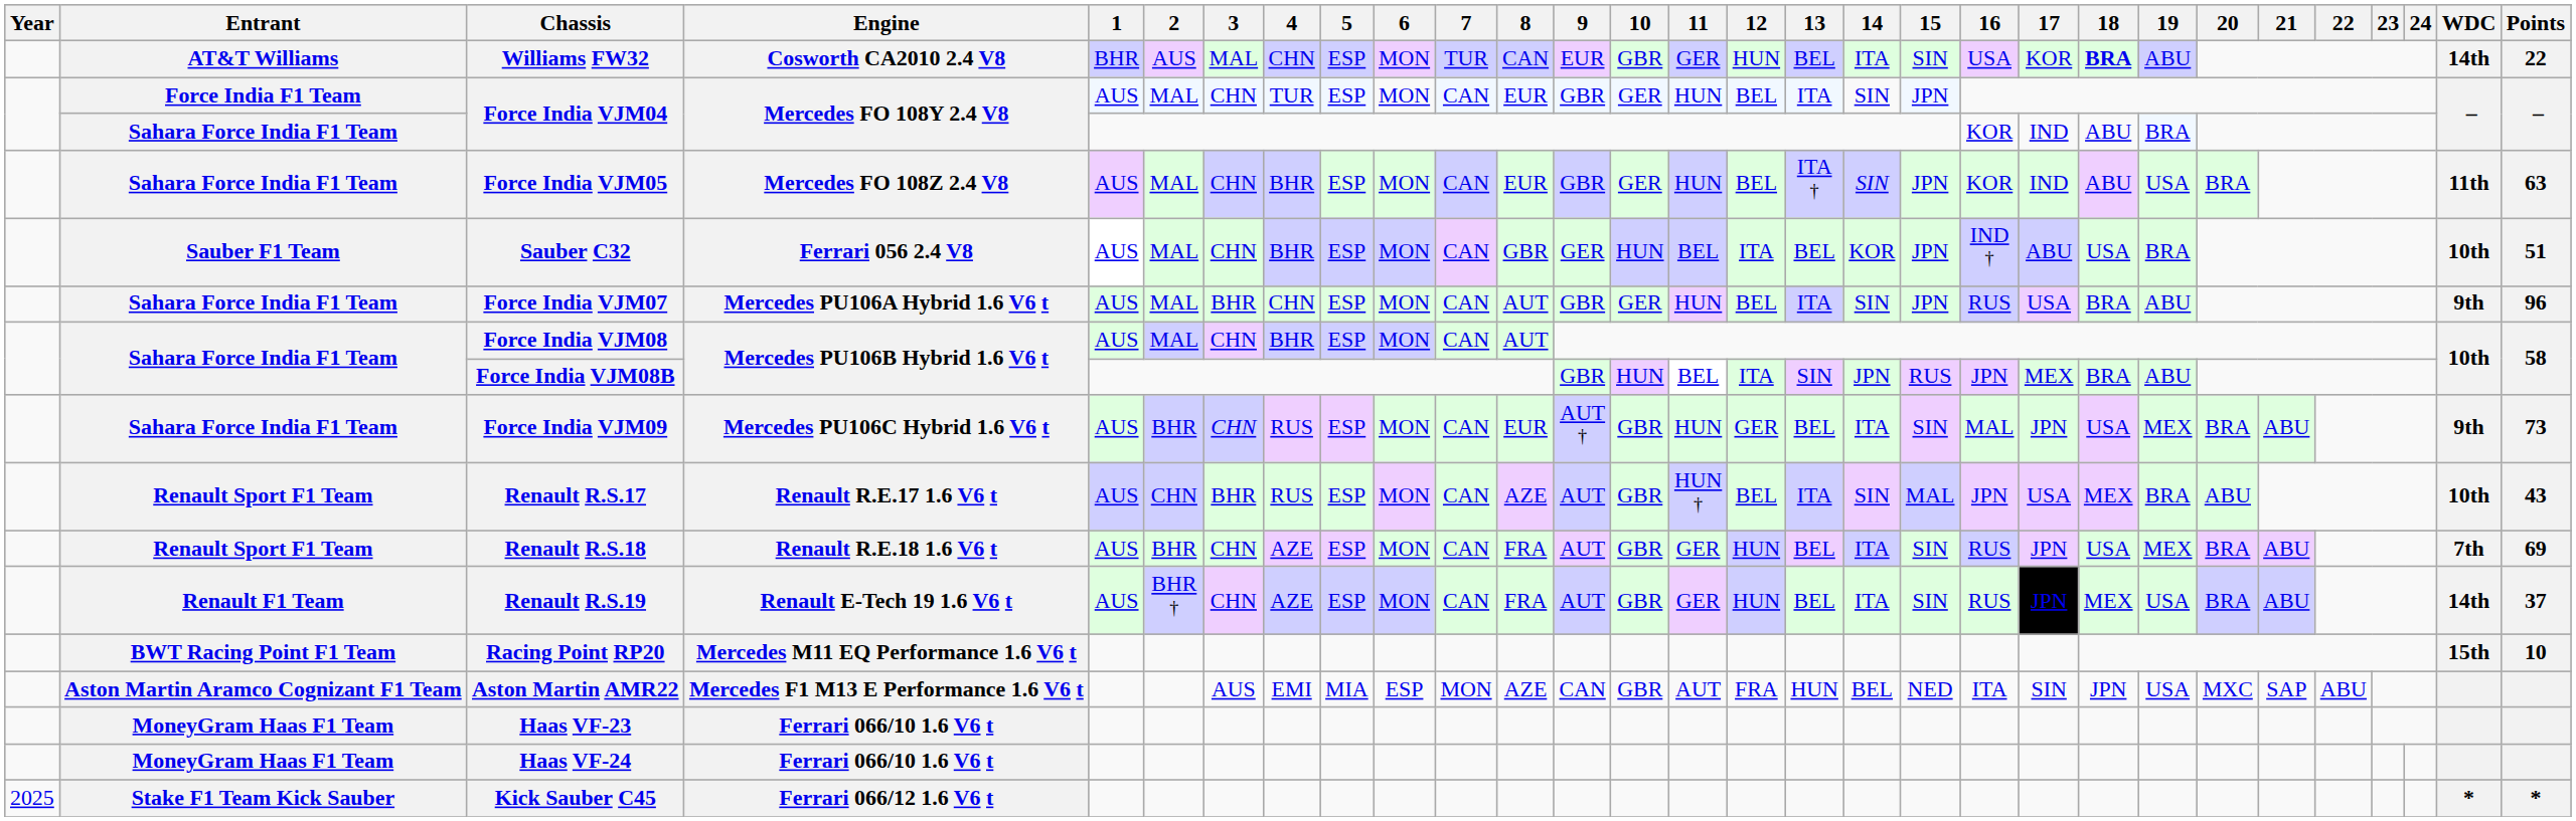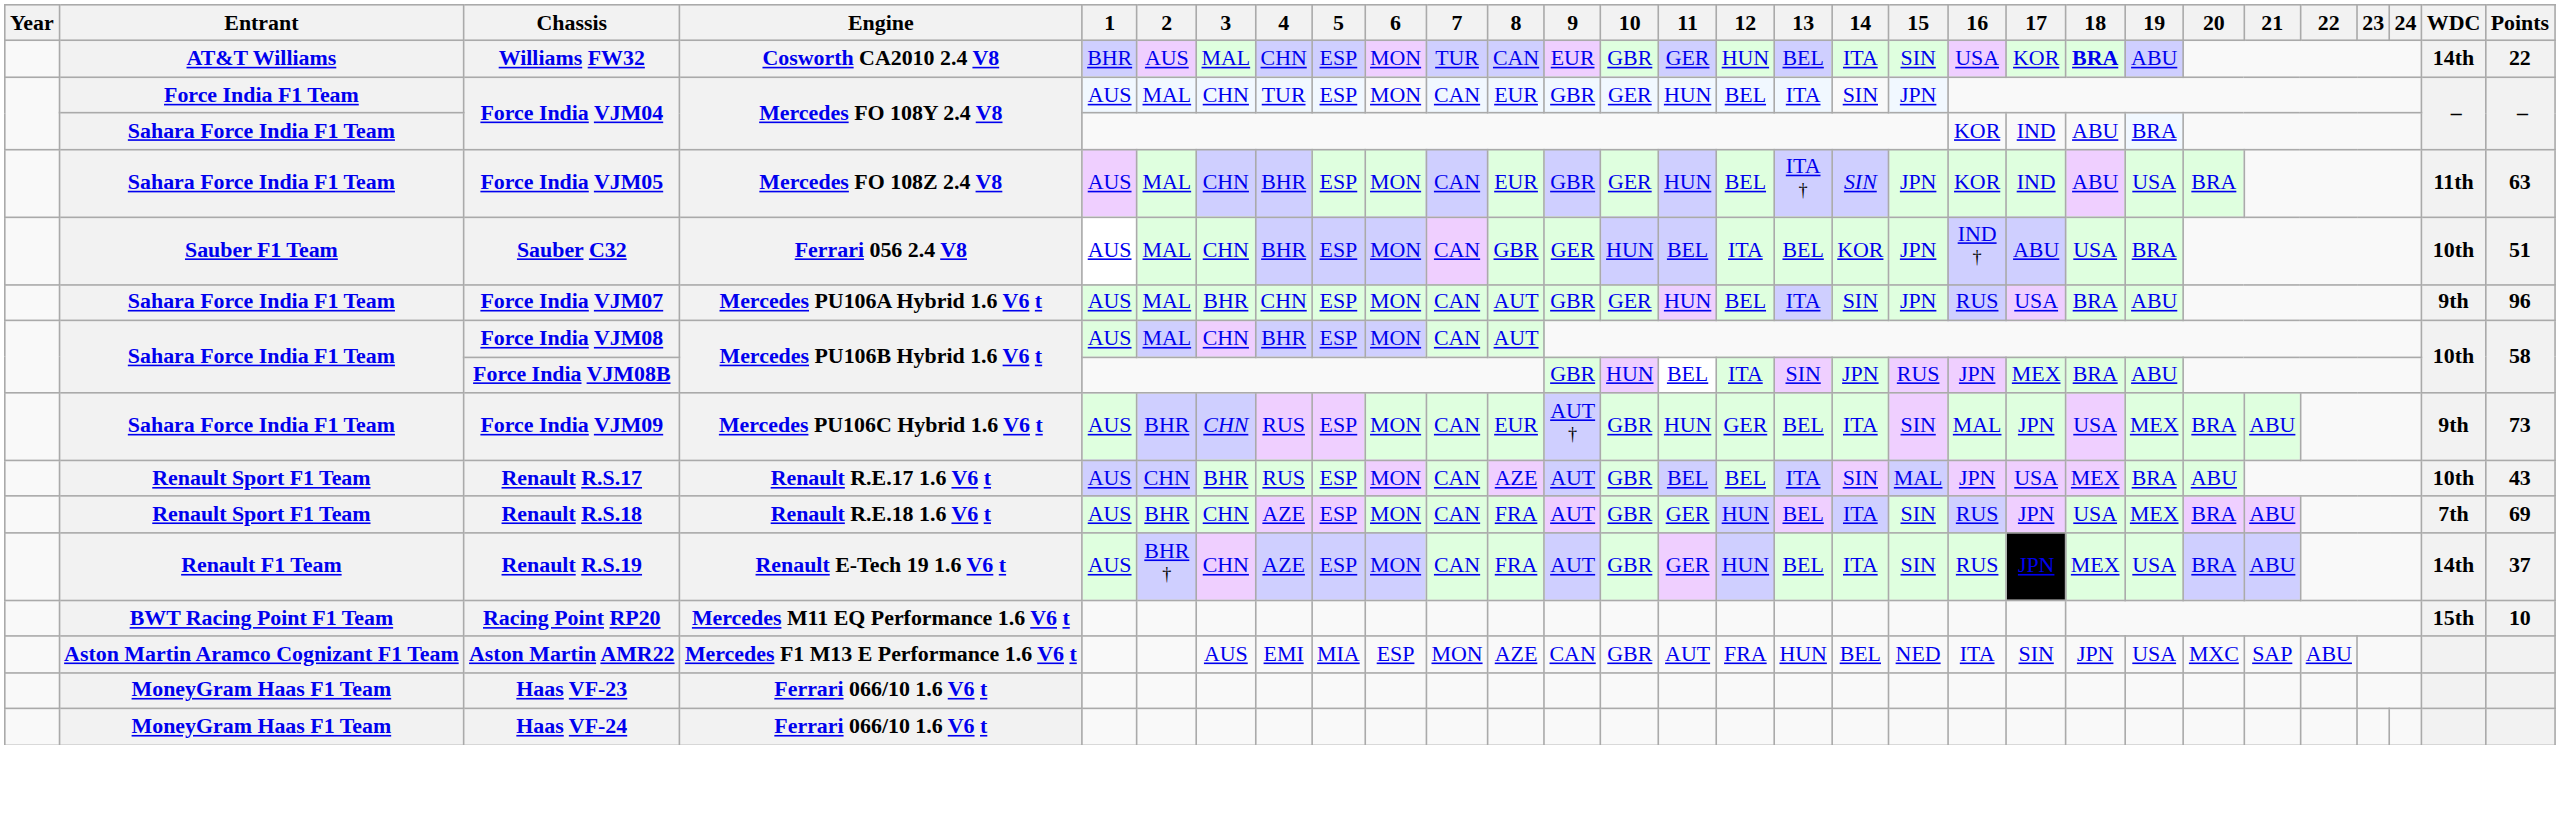Renault R.S.17 | 11: HUN † -> BEL
- row: 2025 | Stake F1 Team Kick Sauber | Kick Sauber C45 | Ferrari 066/12 1.6 V6 t | * | *
